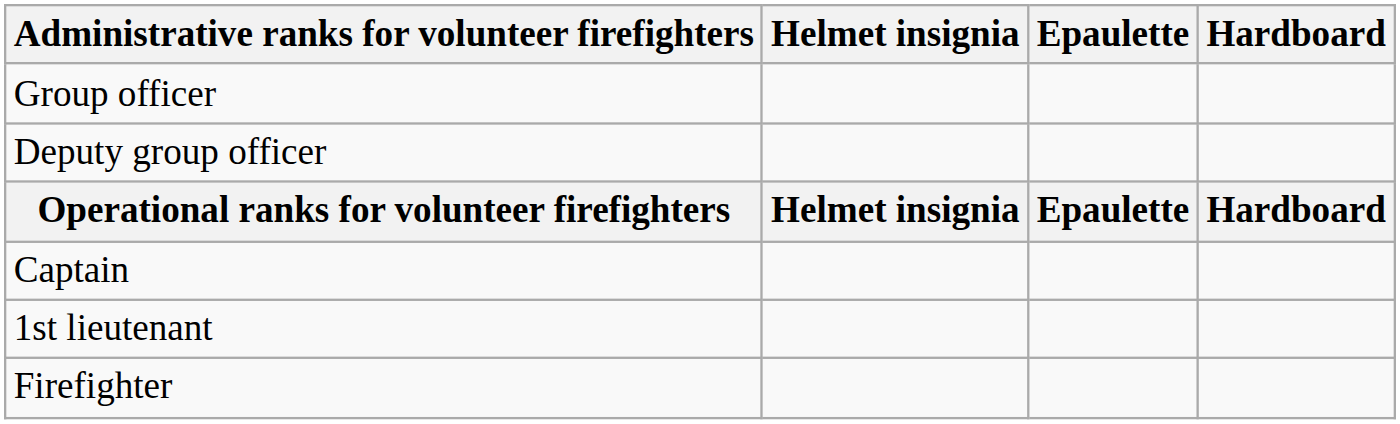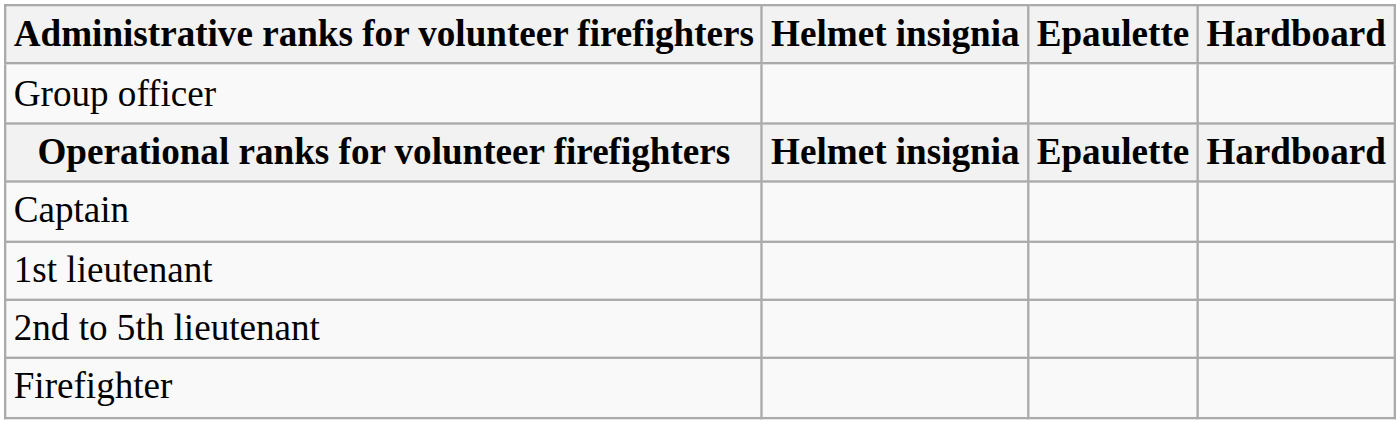- row: Deputy group officer
+ row: 2nd to 5th lieutenant
